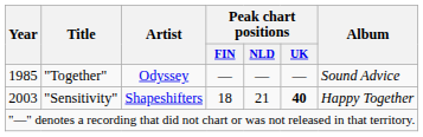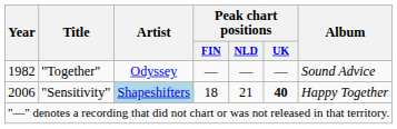"Together" | Year: 1985 -> 1982
"Sensitivity" | Year: 2003 -> 2006
"Sensitivity" | Artist: no background -> lightblue background
